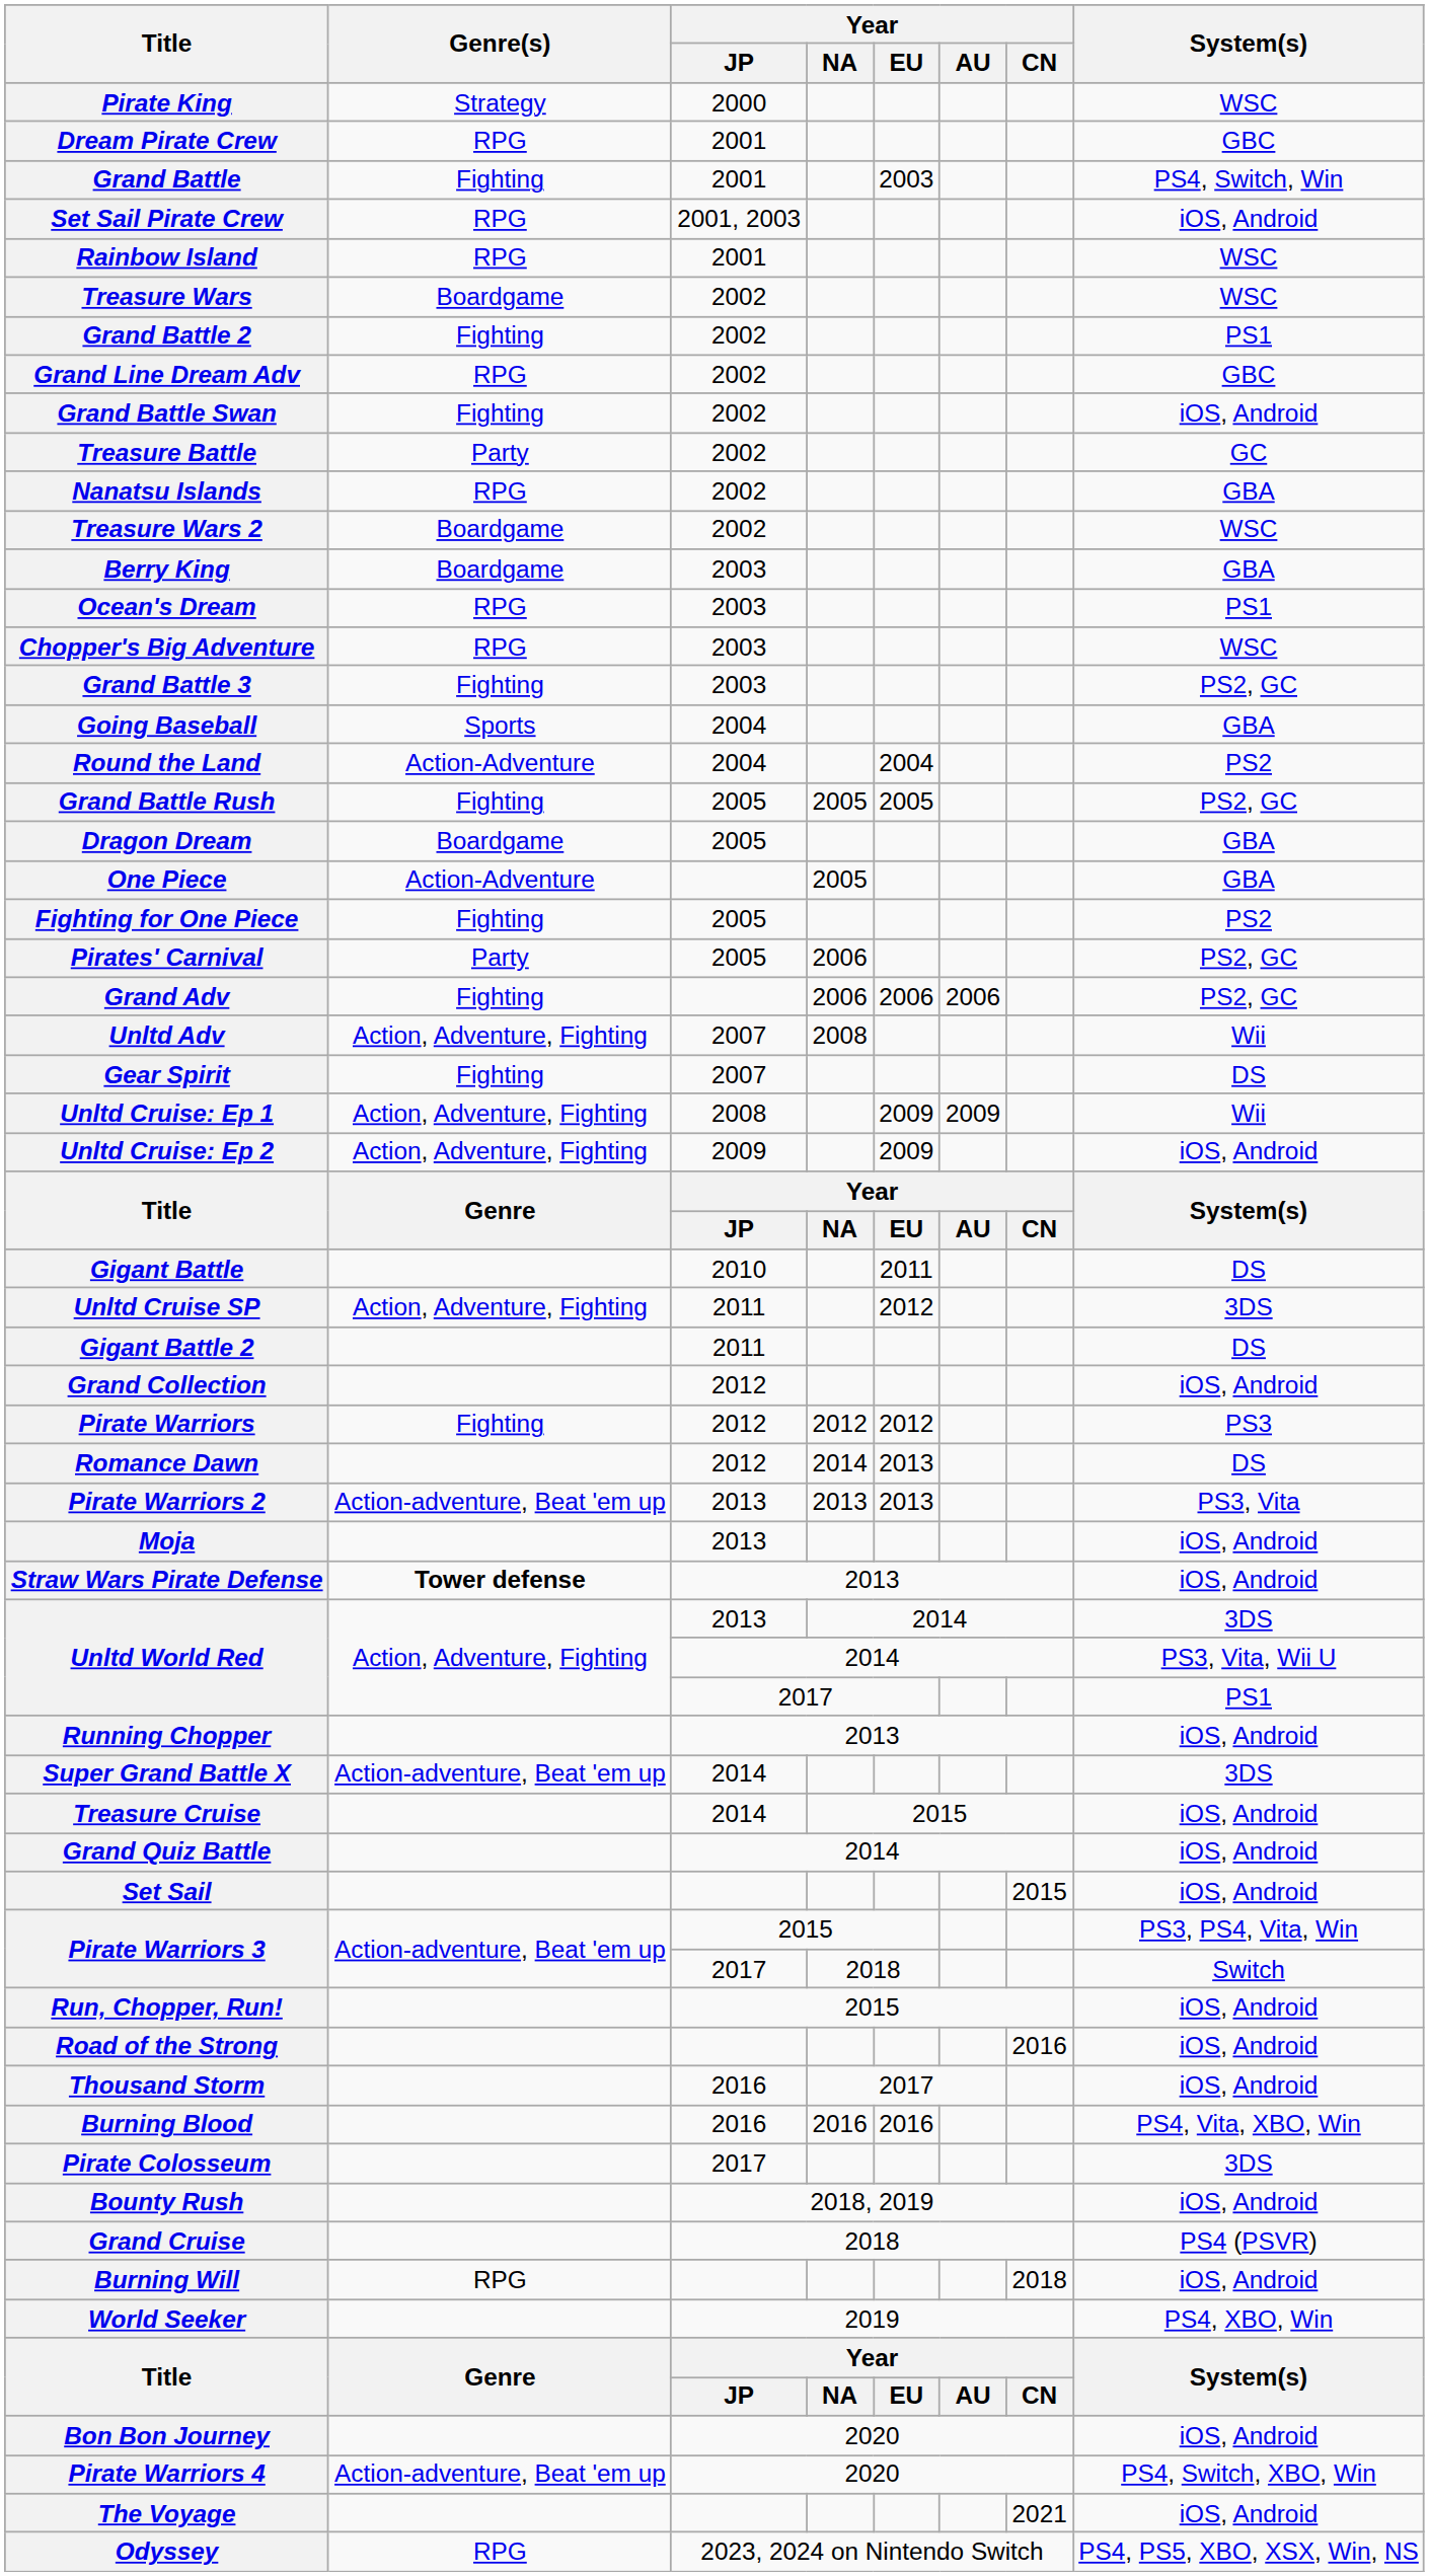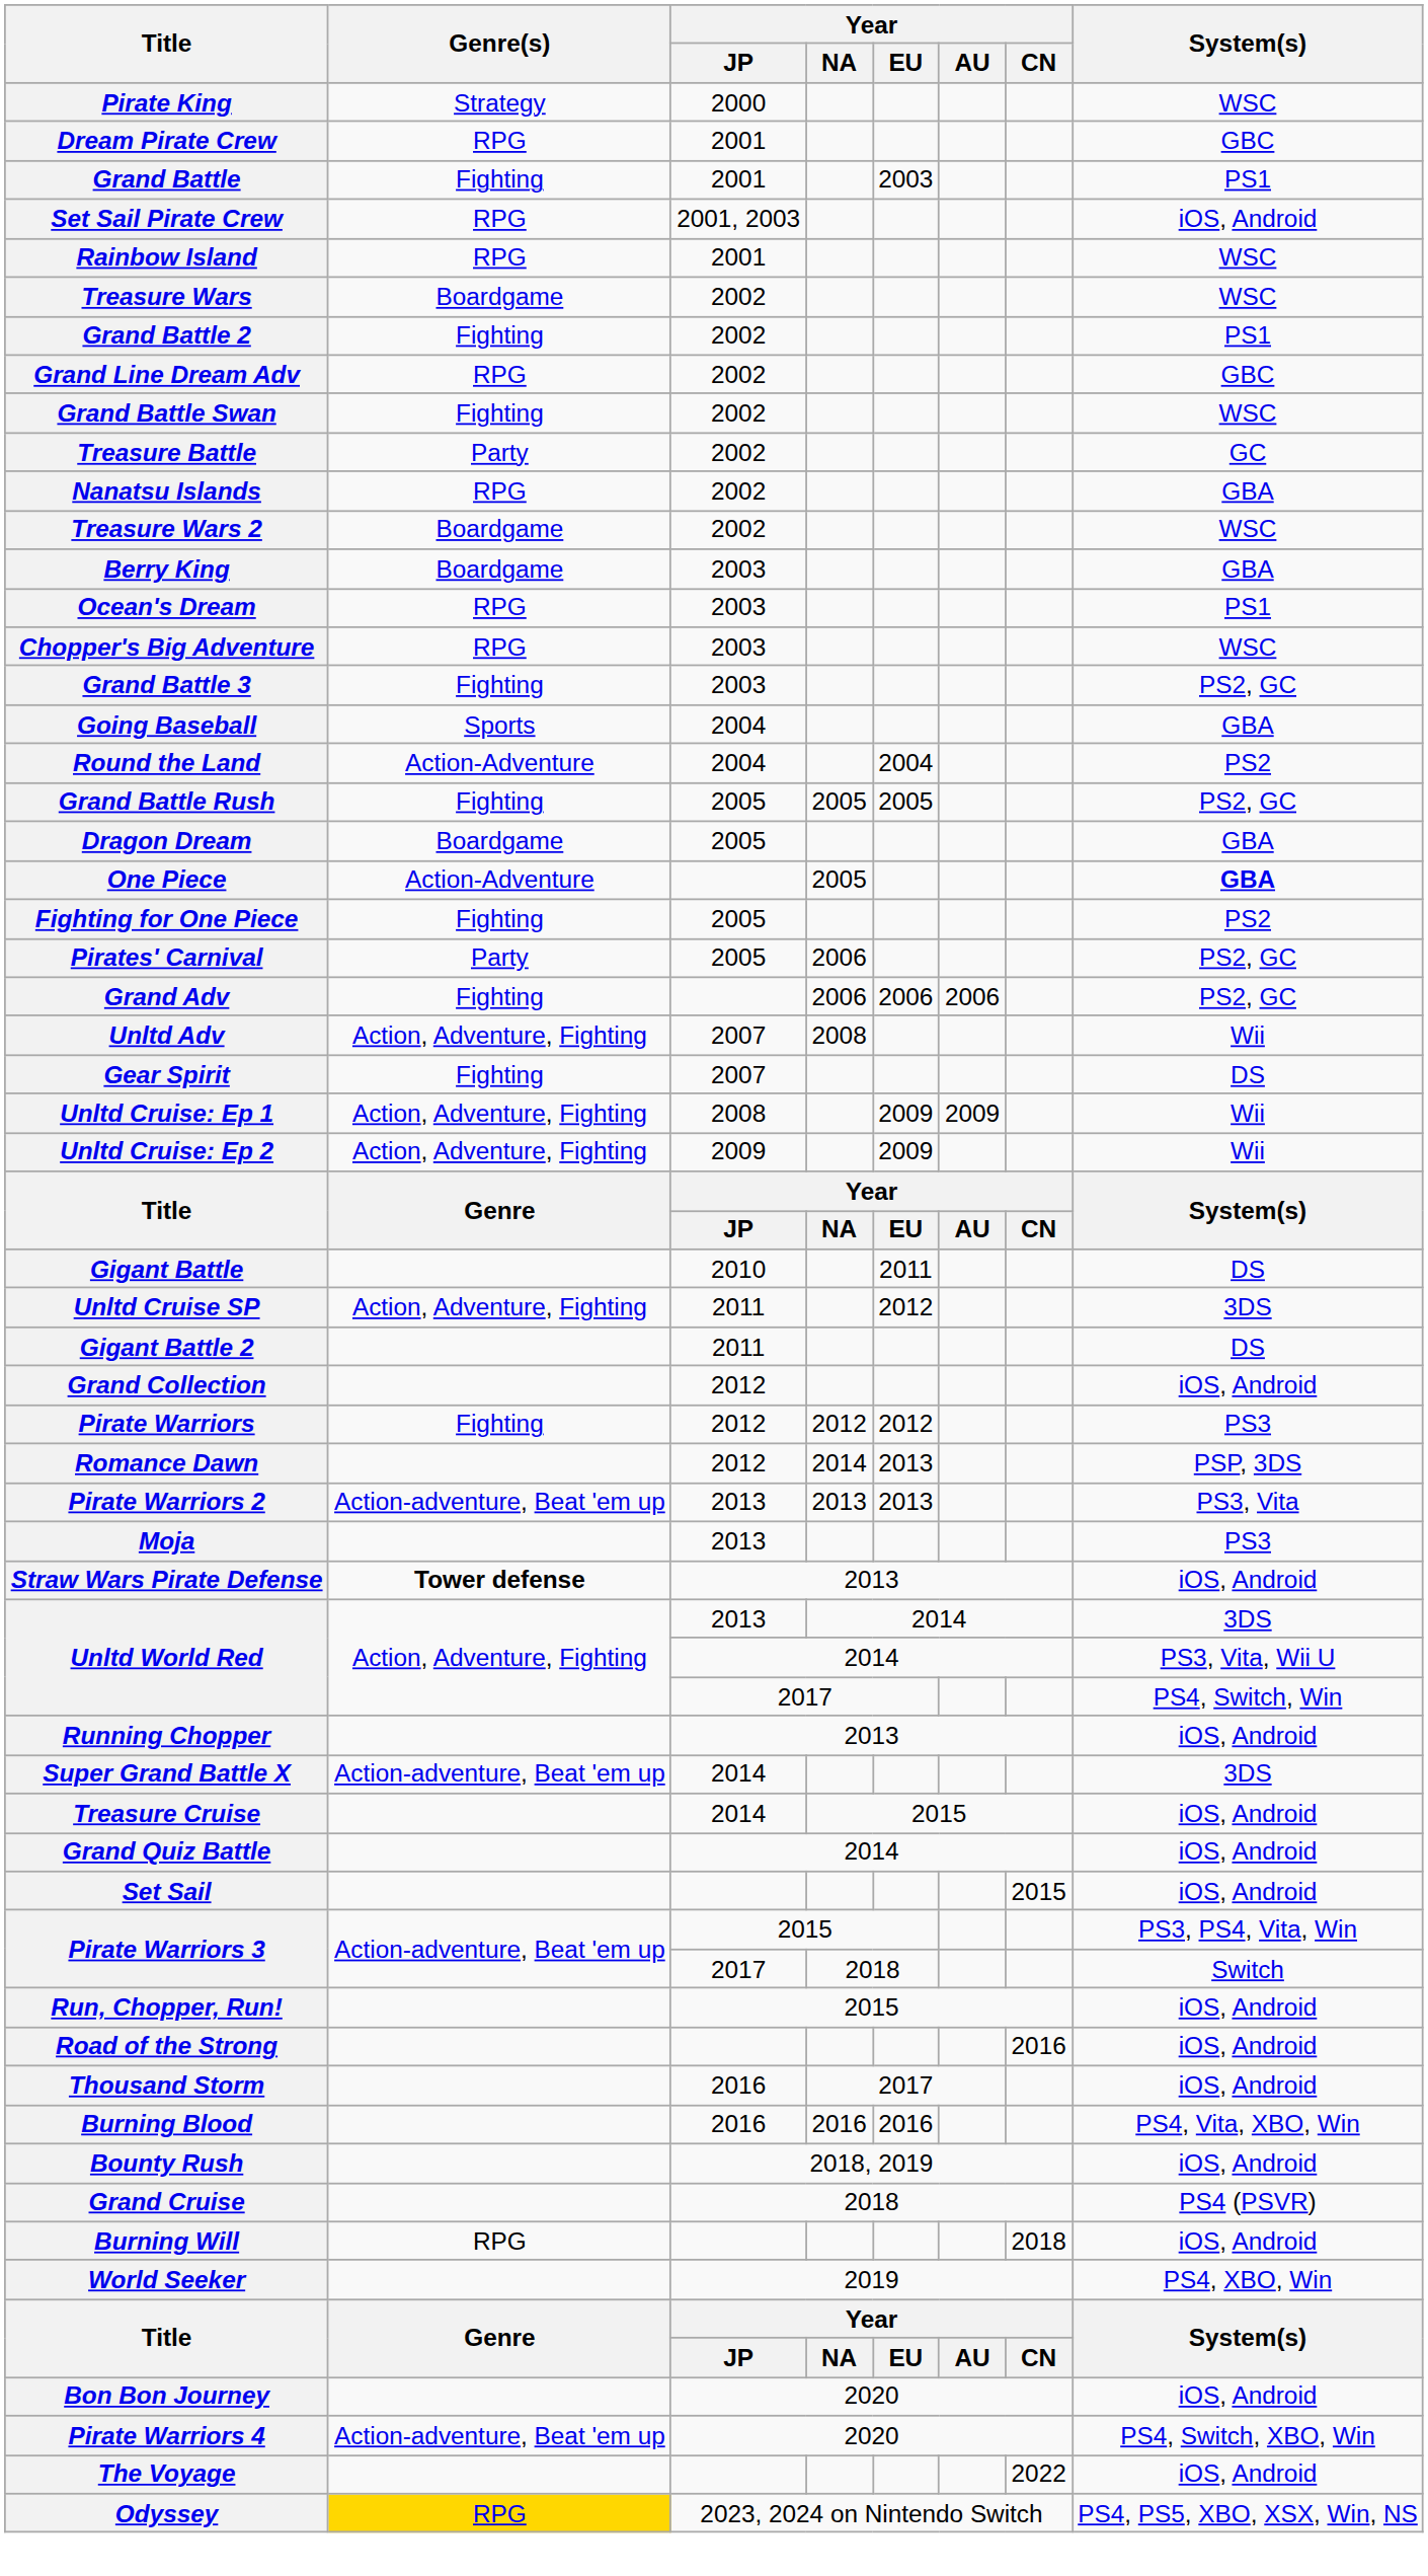Grand Battle | System(s): PS4, Switch, Win -> PS1
Grand Battle Swan | System(s): iOS, Android -> WSC
One Piece | System(s): normal -> bold
Unltd Cruise: Ep 2 | System(s): iOS, Android -> Wii
Romance Dawn | System(s): DS -> PSP, 3DS
Moja | System(s): iOS, Android -> PS3
Unltd World Red / 2017 | System(s): PS1 -> PS4, Switch, Win
- row: Pirate Colosseum | 2017 | 3DS
The Voyage | Year / CN: 2021 -> 2022
Odyssey | Genre(s): no background -> gold background
